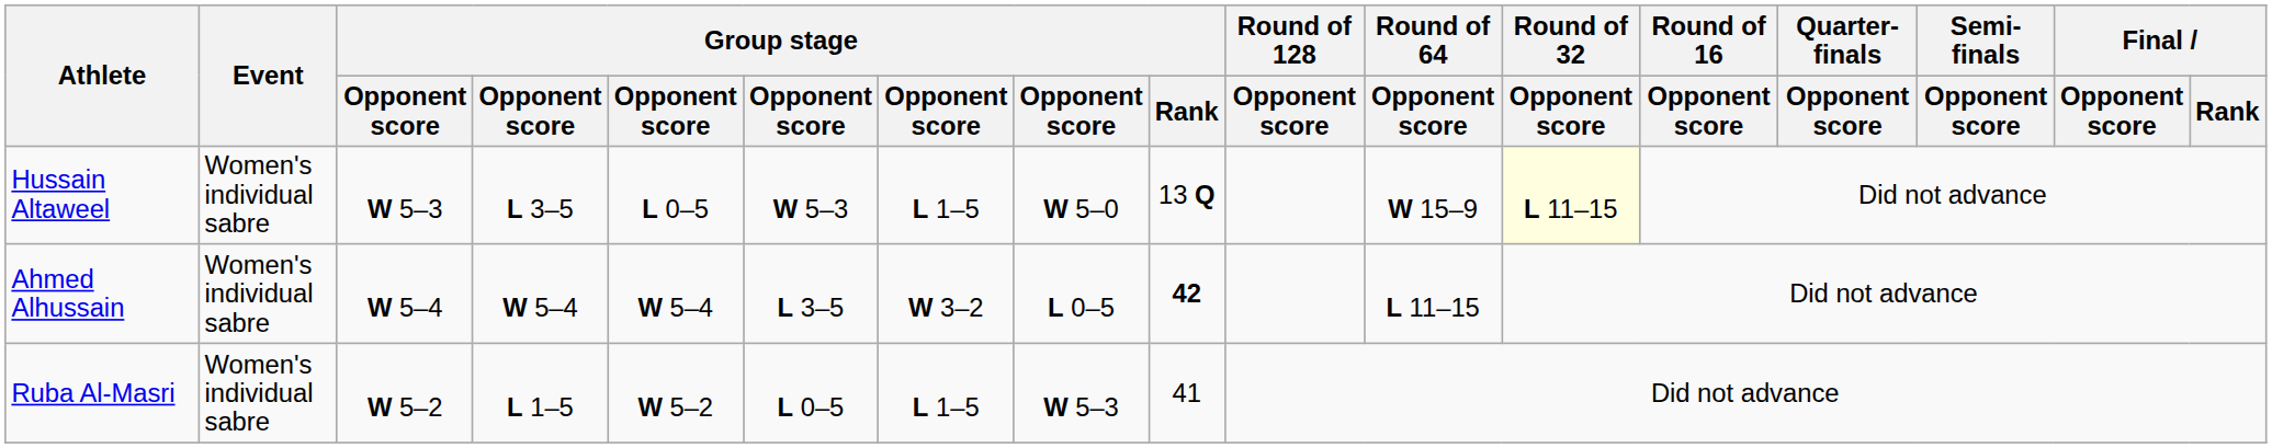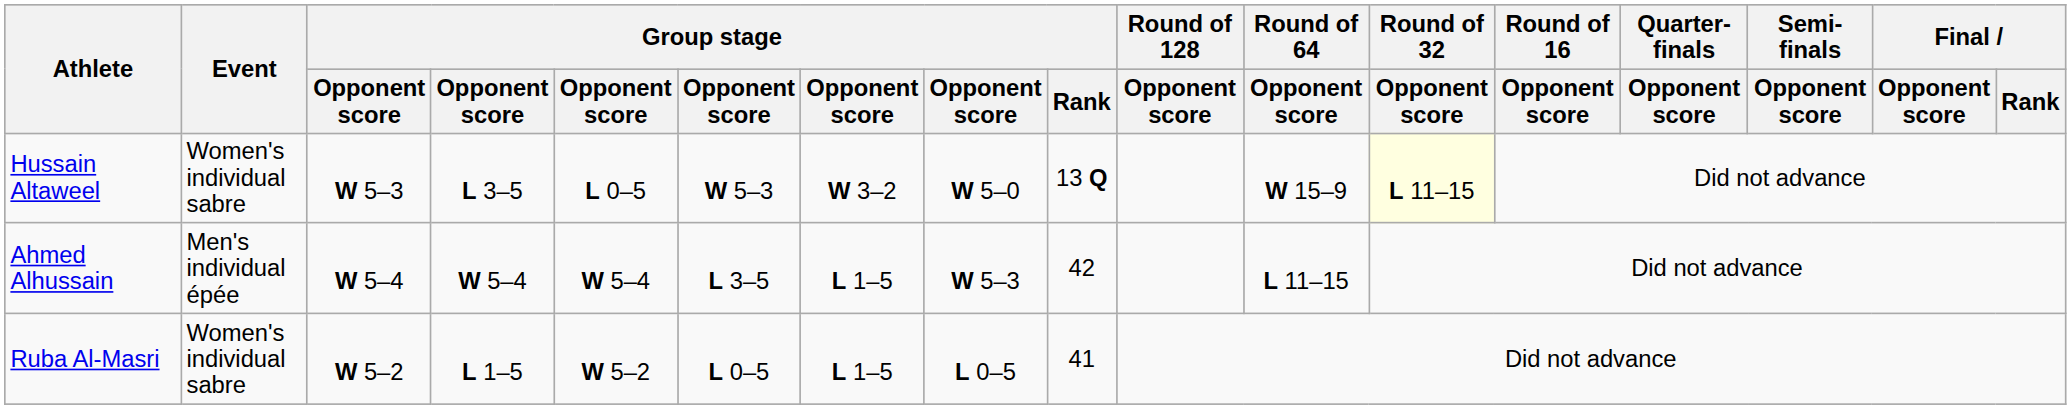Hussain Altaweel | column 7: L 1–5 -> W 3–2
Ahmed Alhussain | Event: Women's individual sabre -> Men's individual épée
Ahmed Alhussain | column 7: W 3–2 -> L 1–5
Ahmed Alhussain | column 8: L 0–5 -> W 5–3
Ahmed Alhussain | Group stage / Rank: bold -> normal
Ruba Al-Masri | column 8: W 5–3 -> L 0–5
